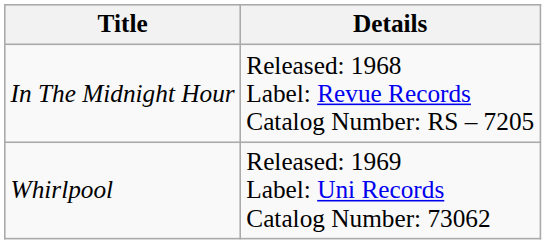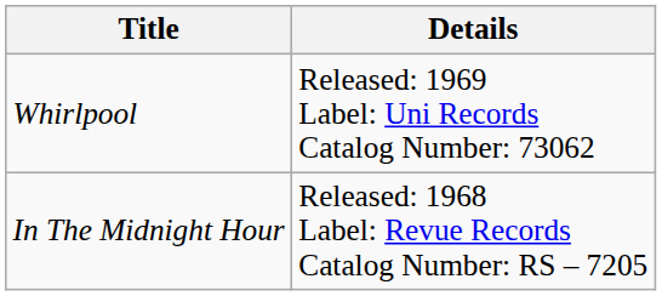rows swapped: In The Midnight Hour <-> Whirlpool
